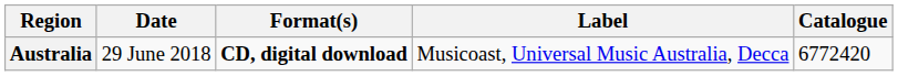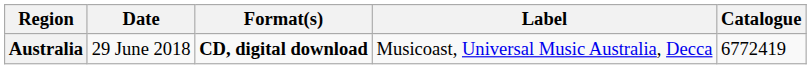Australia | Catalogue: 6772420 -> 6772419
